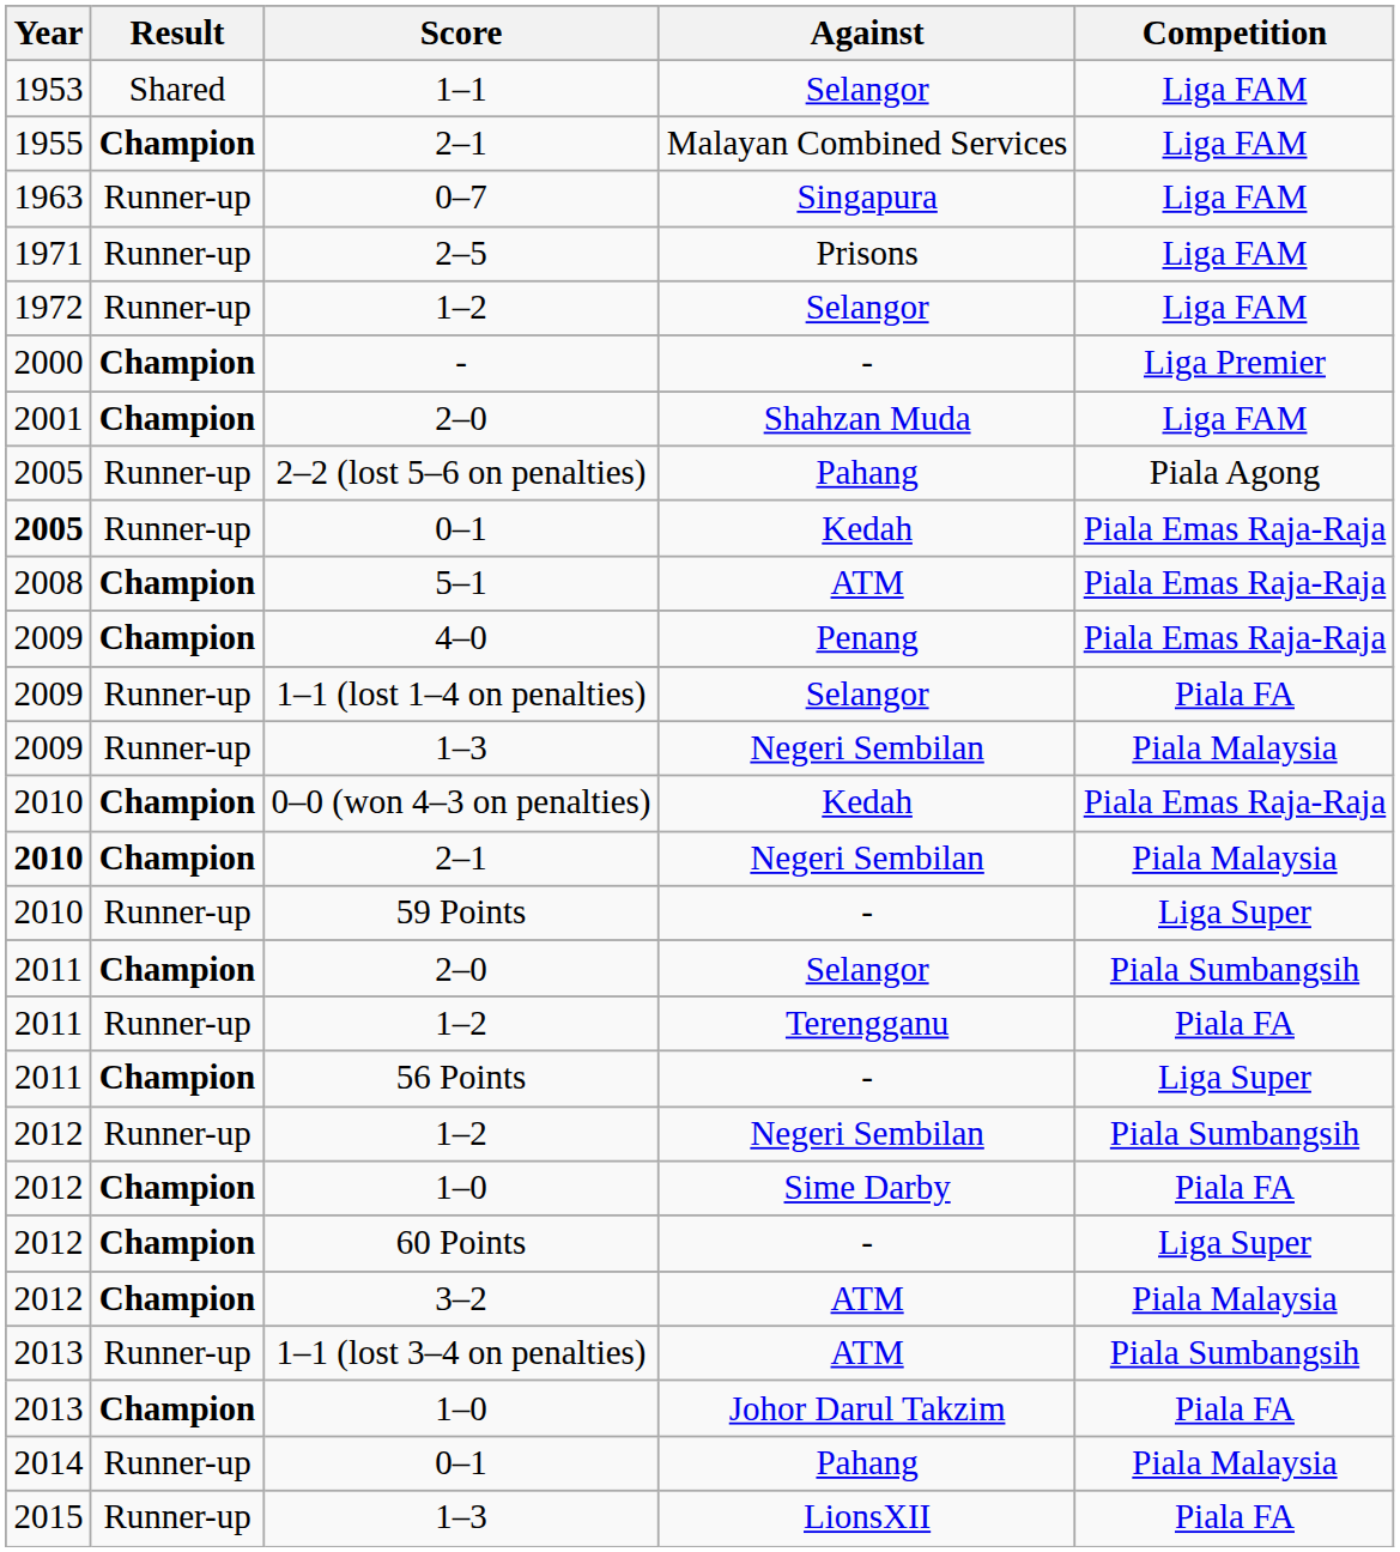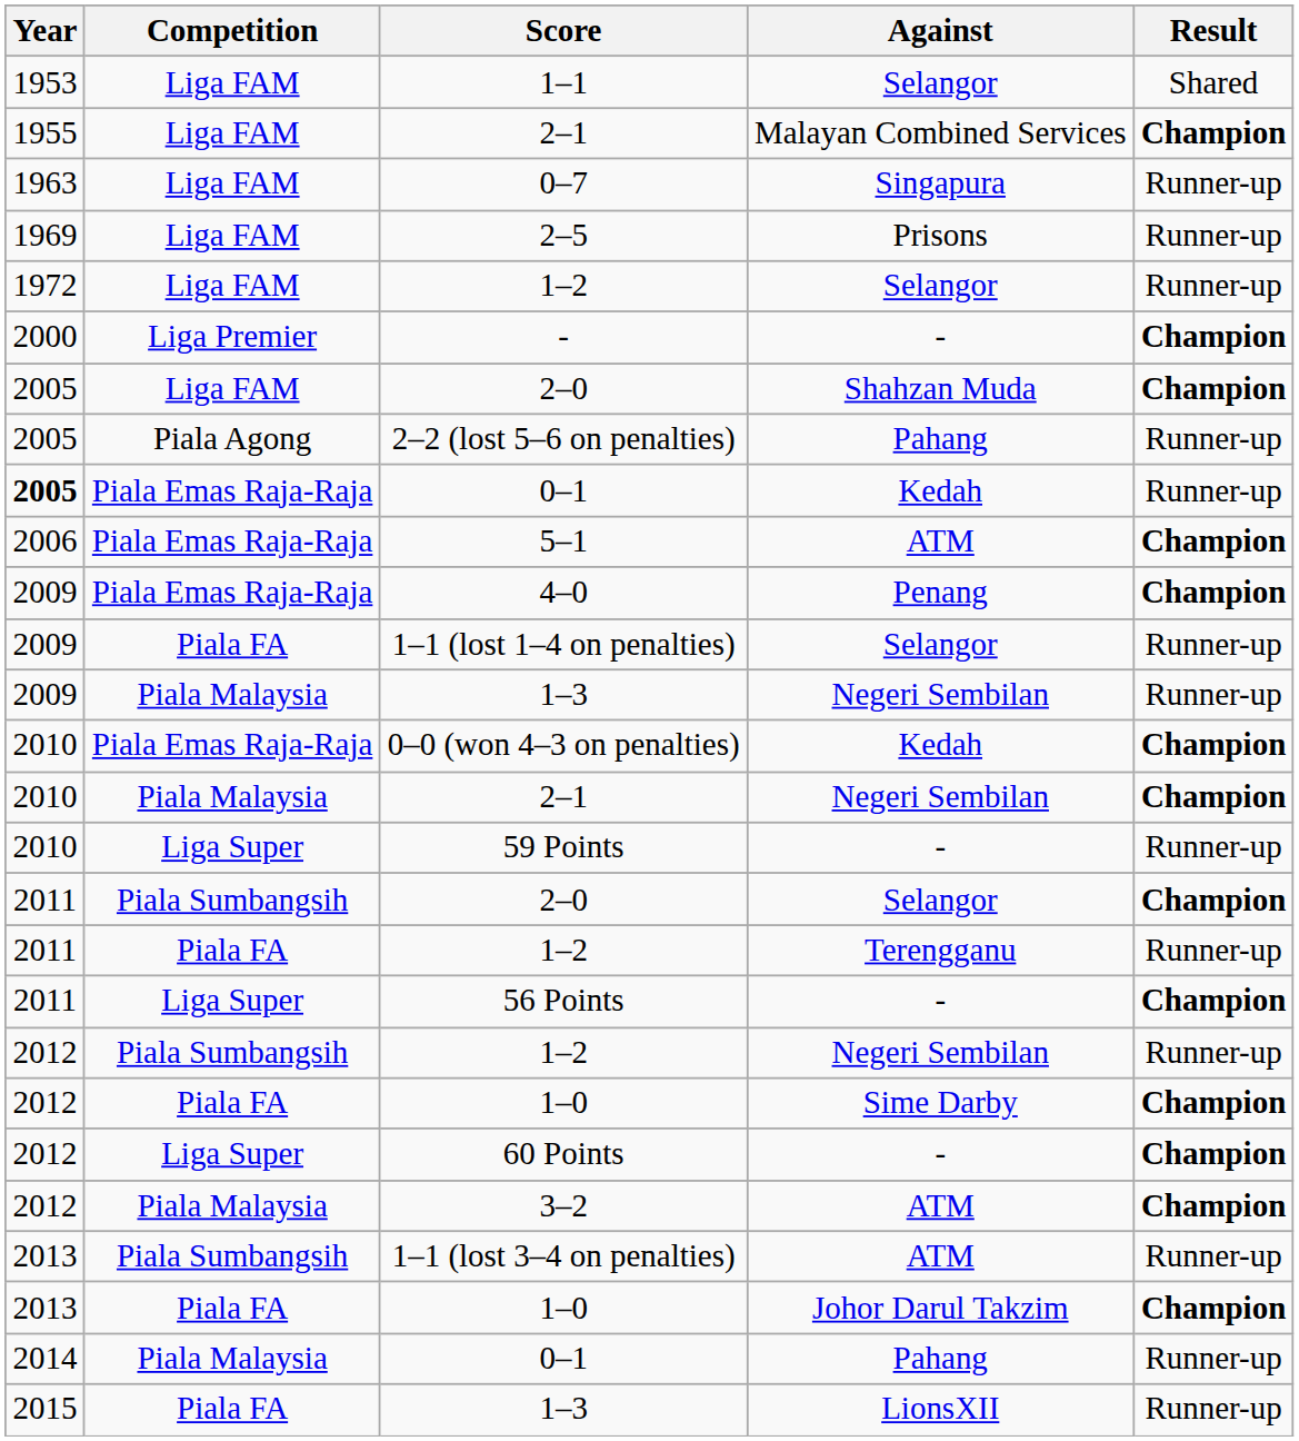columns swapped: Competition <-> Result
2–5 | Year: 1971 -> 1969
2–0 / Shahzan Muda | Year: 2001 -> 2005
5–1 | Year: 2008 -> 2006
2–1 / Negeri Sembilan | Year: bold -> normal
